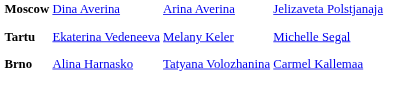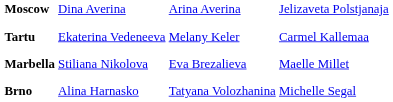Tartu | column 4: Michelle Segal -> Carmel Kallemaa
+ row: Marbella | Stiliana Nikolova | Eva Brezalieva | Maelle Millet
Brno | column 4: Carmel Kallemaa -> Michelle Segal
